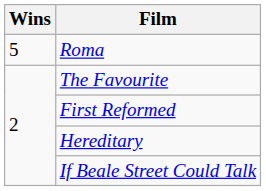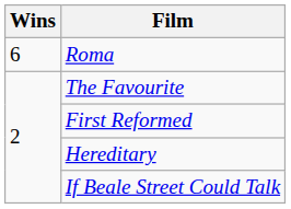Roma | Wins: 5 -> 6
